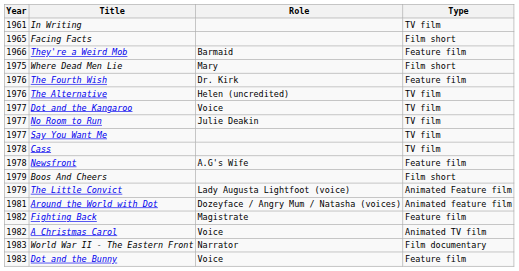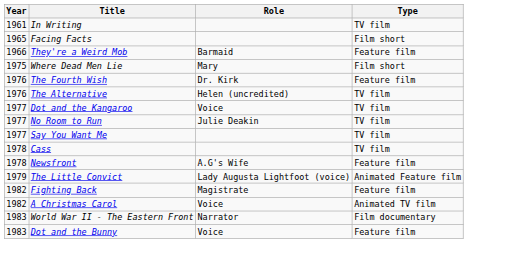- row: 1979 | Boos And Cheers | Film short
- row: 1981 | Around the World with Dot | Dozeyface / Angry Mum / Natasha (voices) | Animated feature film
